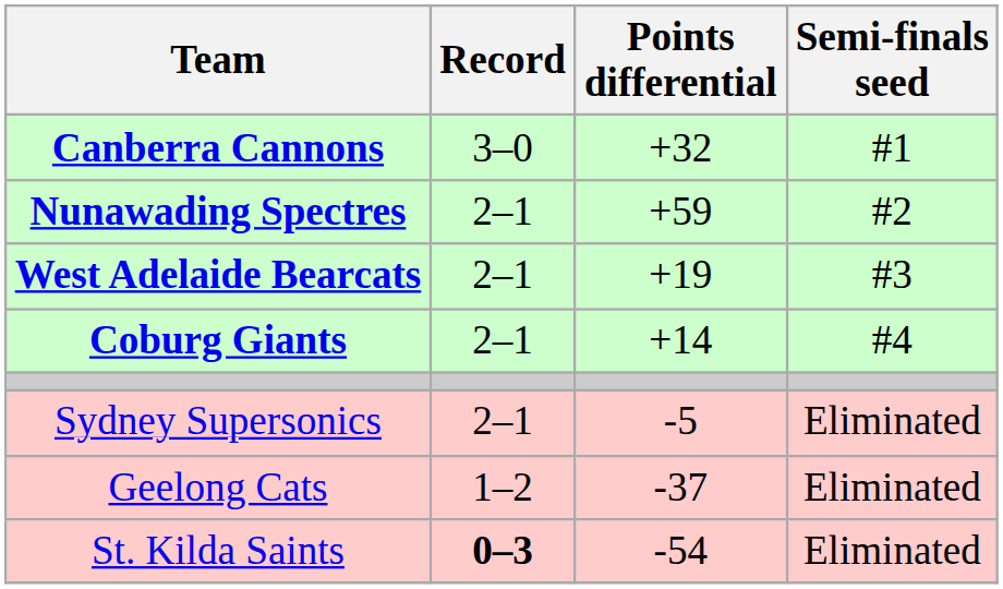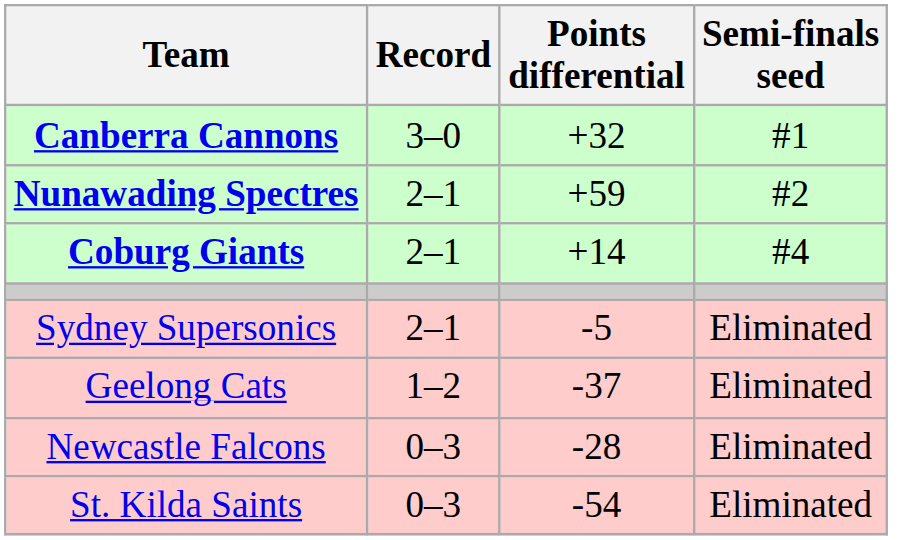- row: West Adelaide Bearcats | 2–1 | +19 | #3
+ row: Newcastle Falcons | 0–3 | -28 | Eliminated
St. Kilda Saints | Record: bold -> normal
